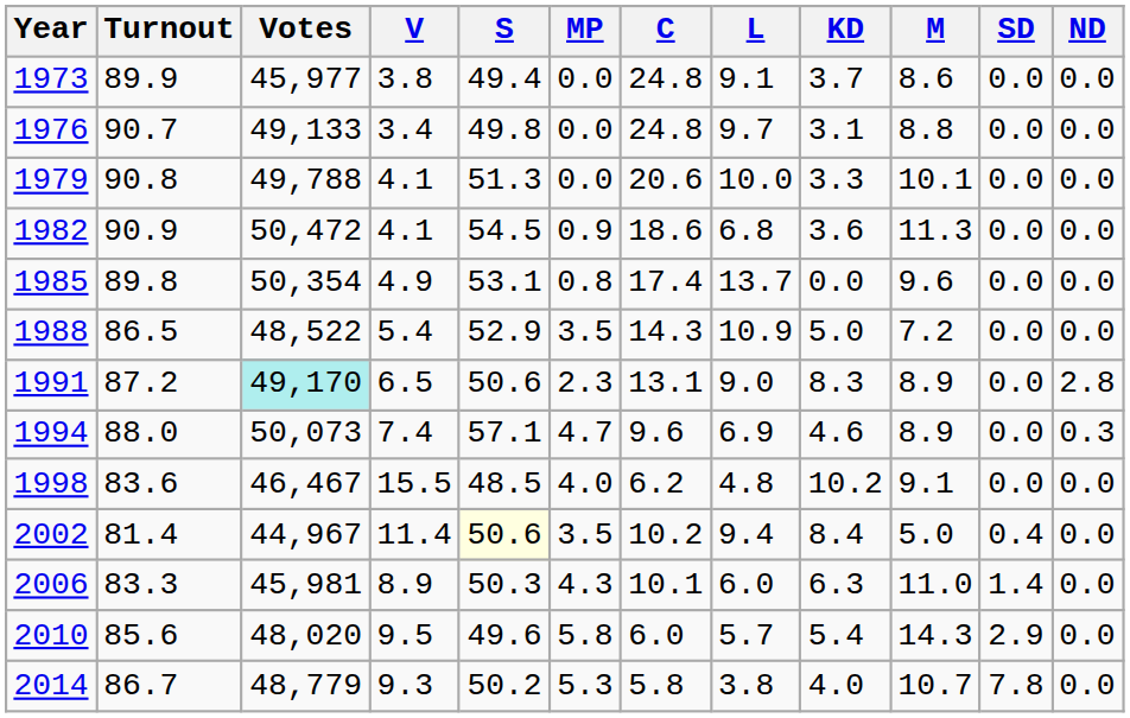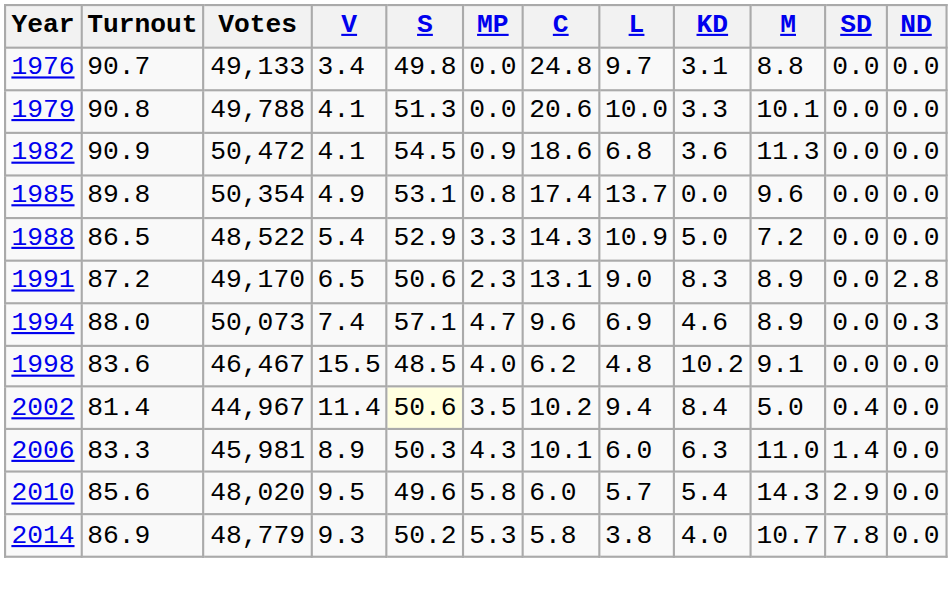- row: 1973 | 89.9 | 45,977 | 3.8 | 49.4 | 0.0 | 24.8 | 9.1 | 3.7 | 8.6 | 0.0 | 0.0
1988 | MP: 3.5 -> 3.3
1991 | Votes: paleturquoise background -> no background
2014 | Turnout: 86.7 -> 86.9
